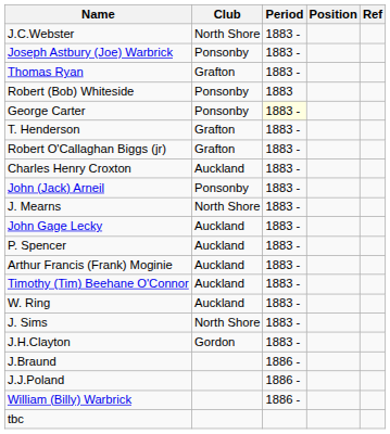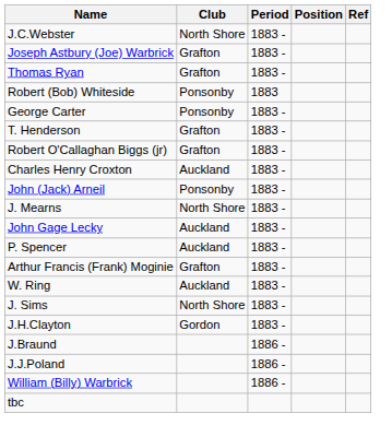Joseph Astbury (Joe) Warbrick | Club: Ponsonby -> Grafton
George Carter | Period: lightyellow background -> no background
Arthur Francis (Frank) Moginie | Club: Auckland -> Grafton
- row: Timothy (Tim) Beehane O'Connor | Auckland | 1883 -
